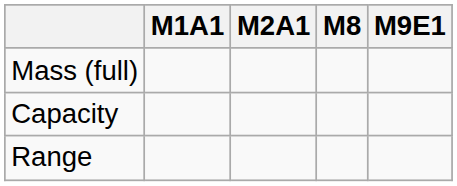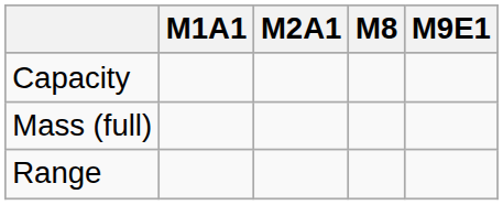rows swapped: Mass (full) <-> Capacity
